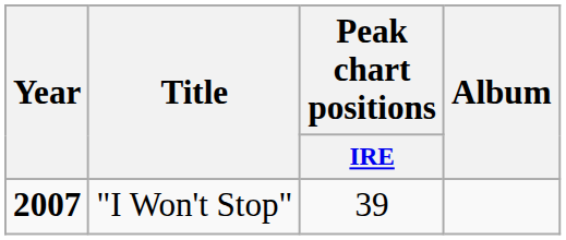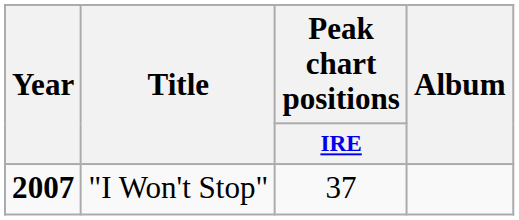"I Won't Stop" | Peak chart positions / IRE: 39 -> 37
